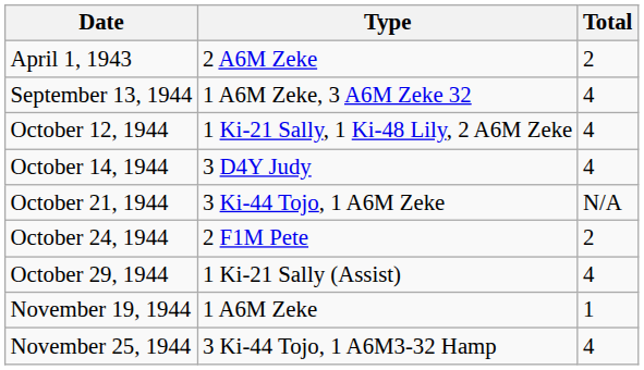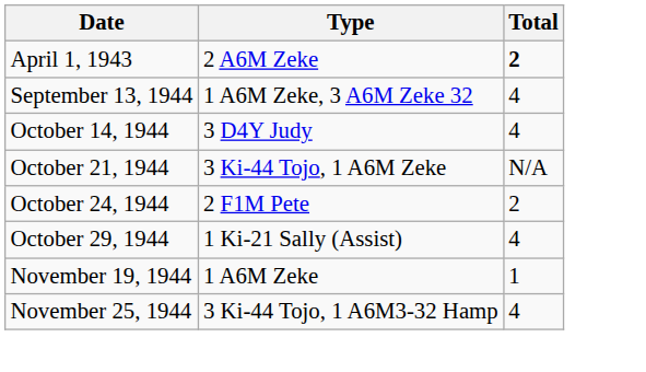April 1, 1943 | Total: normal -> bold
- row: October 12, 1944 | 1 Ki-21 Sally, 1 Ki-48 Lily, 2 A6M Zeke | 4
